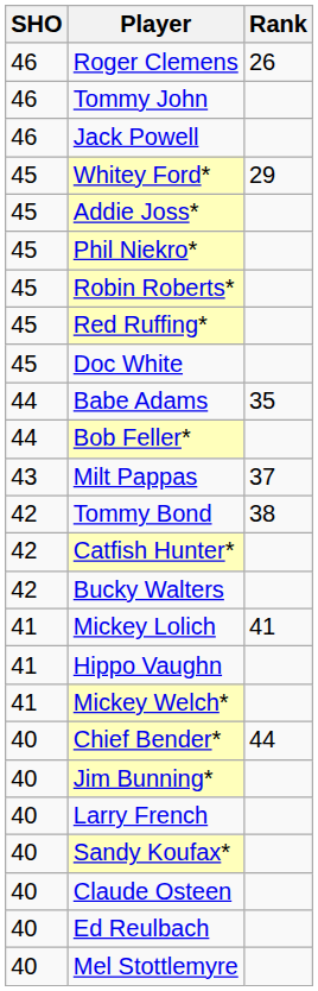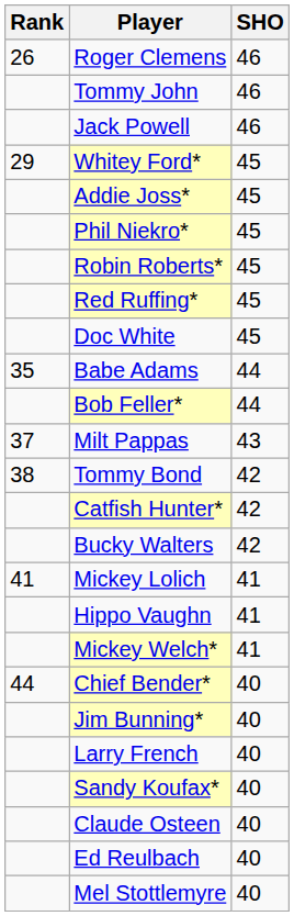columns swapped: Rank <-> SHO
